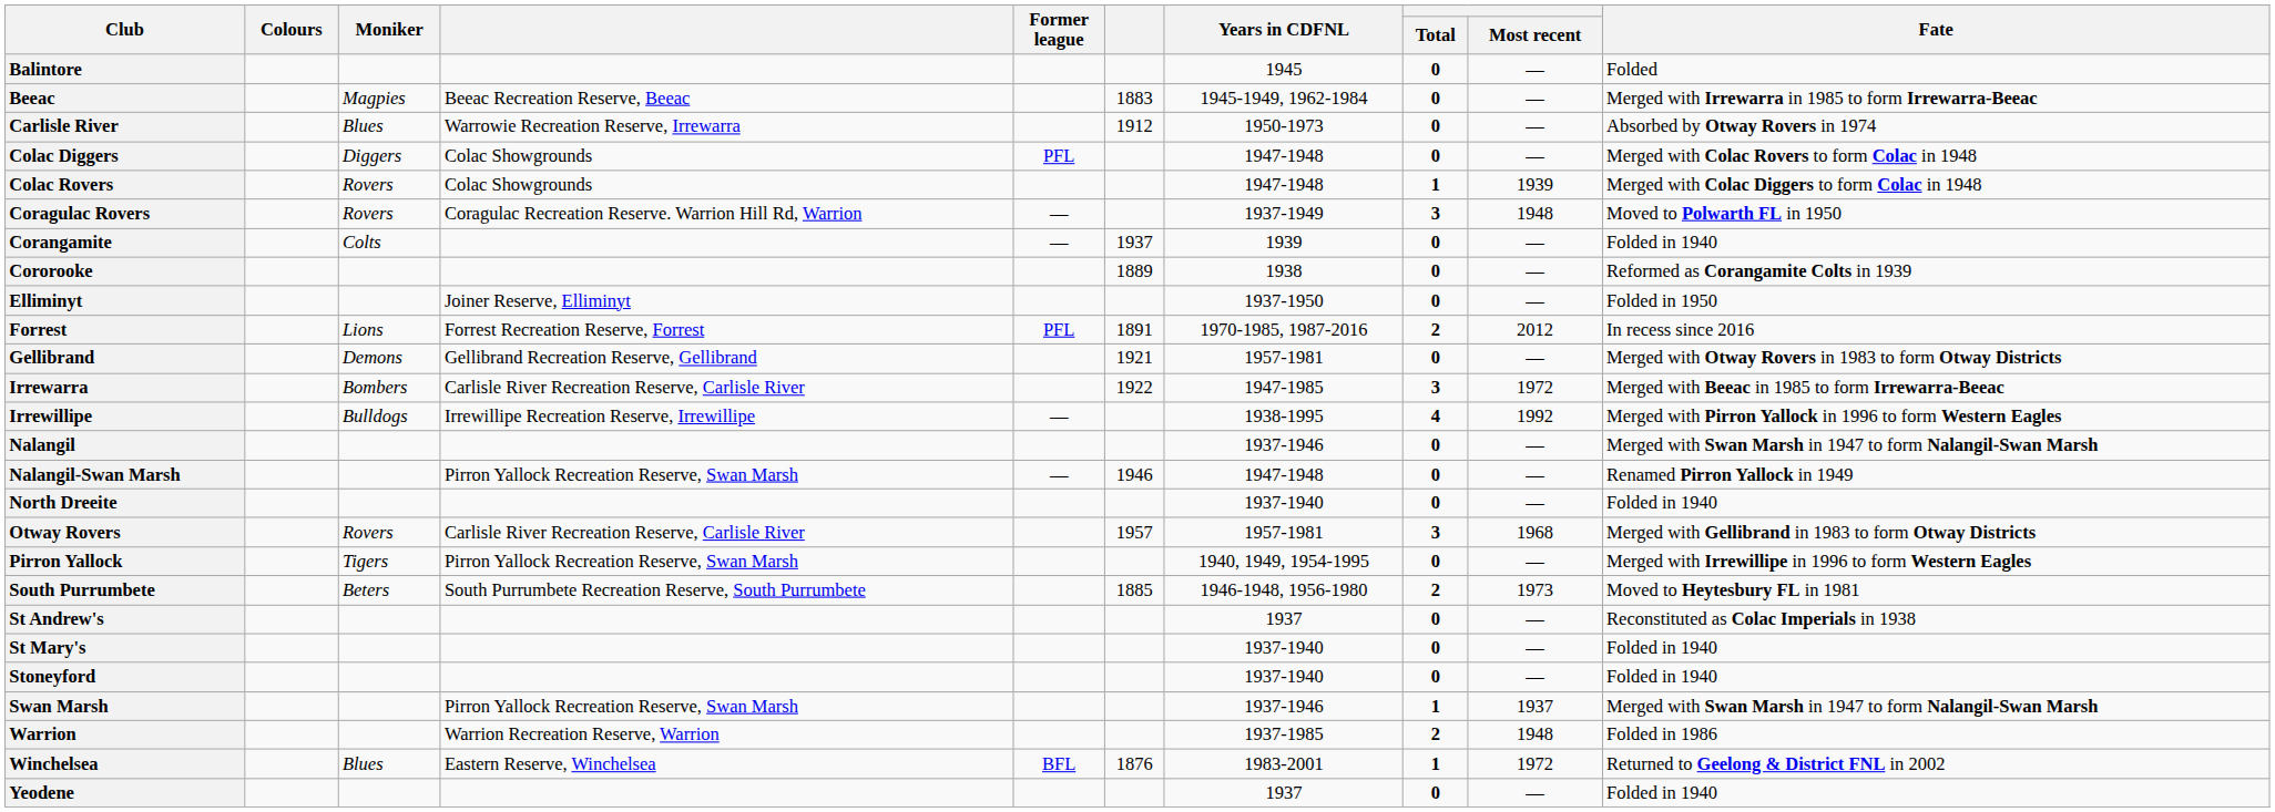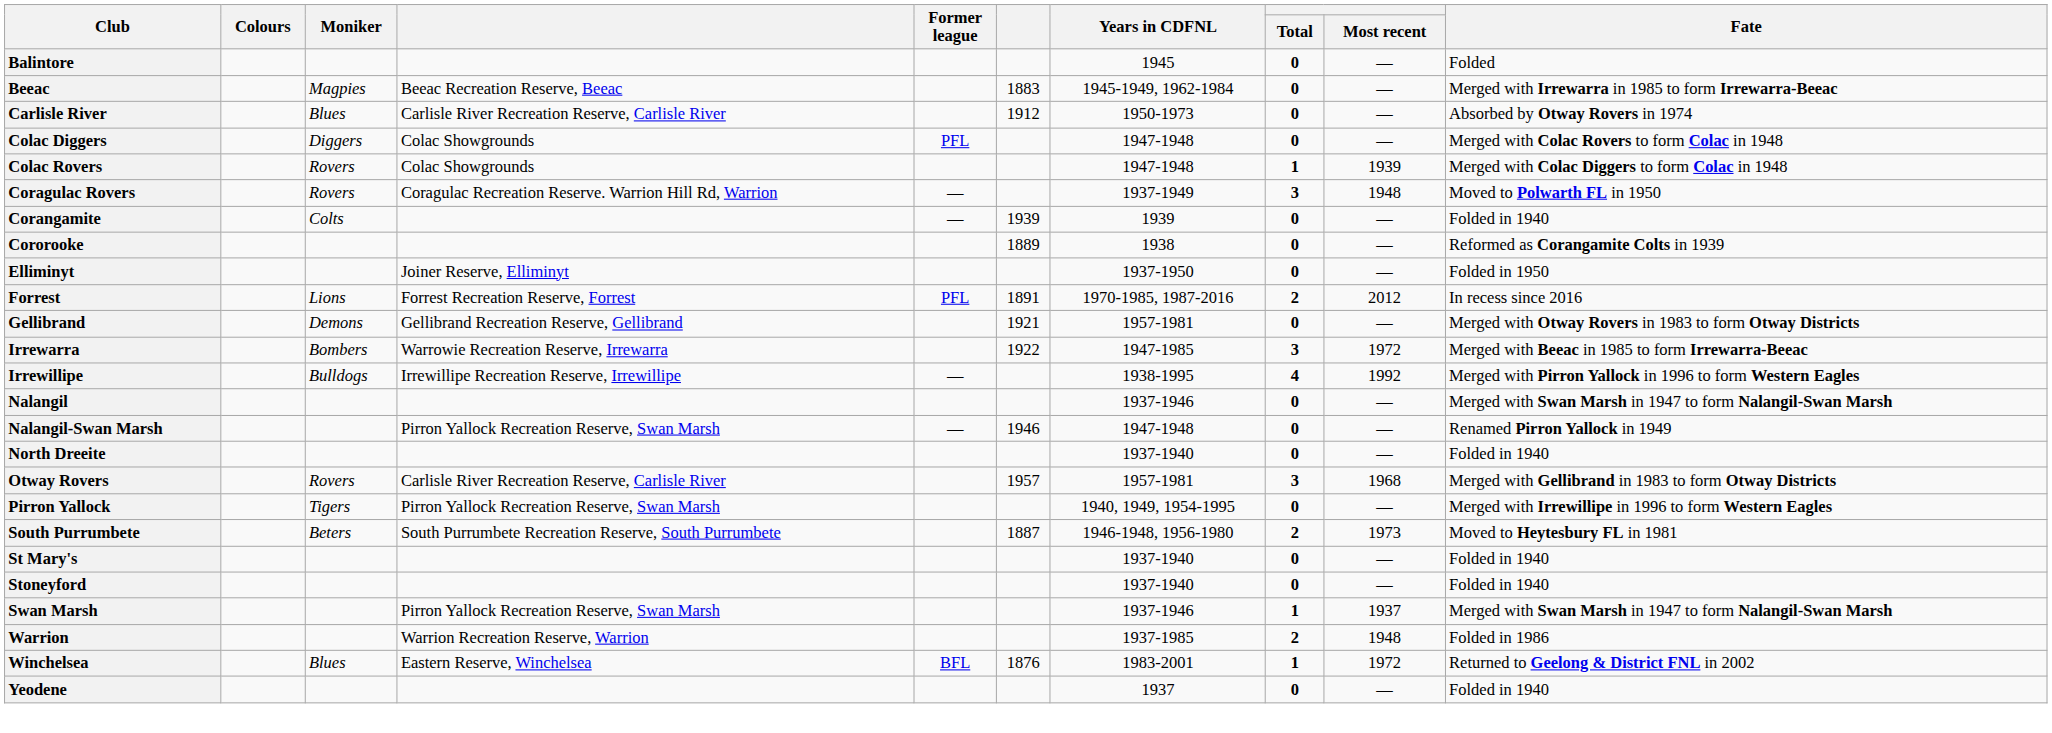Carlisle River | column 4: Warrowie Recreation Reserve, Irrewarra -> Carlisle River Recreation Reserve, Carlisle River
Corangamite | column 6: 1937 -> 1939
Irrewarra | column 4: Carlisle River Recreation Reserve, Carlisle River -> Warrowie Recreation Reserve, Irrewarra
South Purrumbete | column 6: 1885 -> 1887
- row: St Andrew's | 1937 | 0 | — | Reconstituted as Colac Imperials in 1938
